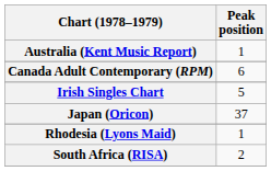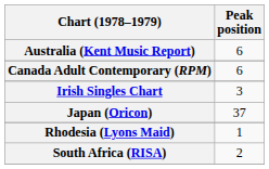Australia (Kent Music Report) | Peak position: 1 -> 6
Irish Singles Chart | Peak position: 5 -> 3
